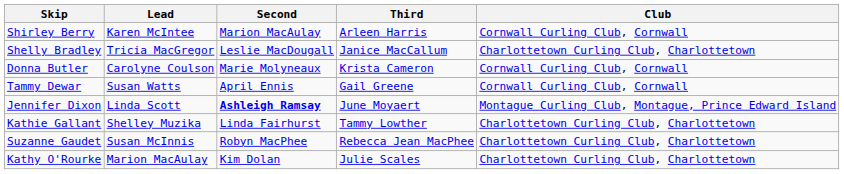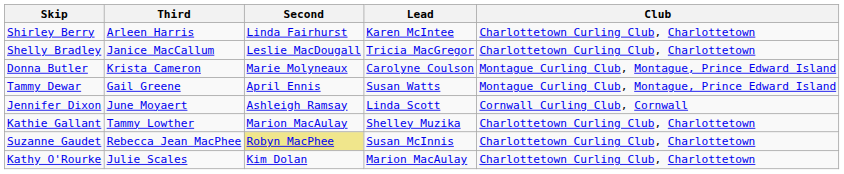columns swapped: Third <-> Lead
Shirley Berry | Second: Marion MacAulay -> Linda Fairhurst
Shirley Berry | Club: Cornwall Curling Club, Cornwall -> Charlottetown Curling Club, Charlottetown
Donna Butler | Club: Cornwall Curling Club, Cornwall -> Montague Curling Club, Montague, Prince Edward Island
Tammy Dewar | Club: Cornwall Curling Club, Cornwall -> Montague Curling Club, Montague, Prince Edward Island
Jennifer Dixon | Second: bold -> normal
Jennifer Dixon | Club: Montague Curling Club, Montague, Prince Edward Island -> Cornwall Curling Club, Cornwall
Kathie Gallant | Second: Linda Fairhurst -> Marion MacAulay
Suzanne Gaudet | Second: no background -> khaki background
